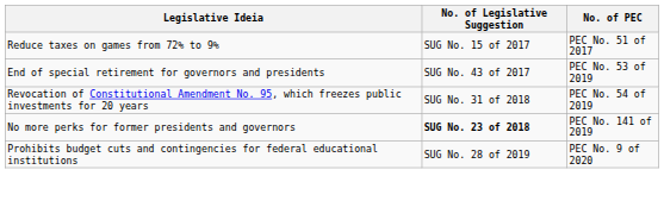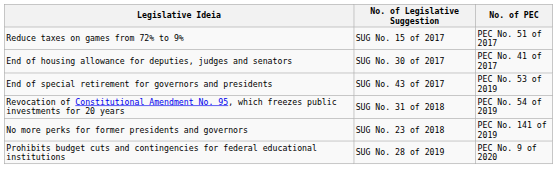+ row: End of housing allowance for deputies, judges and senators | SUG No. 30 of 2017 | PEC No. 41 of 2017
No more perks for former presidents and governors | No. of Legislative Suggestion: bold -> normal
